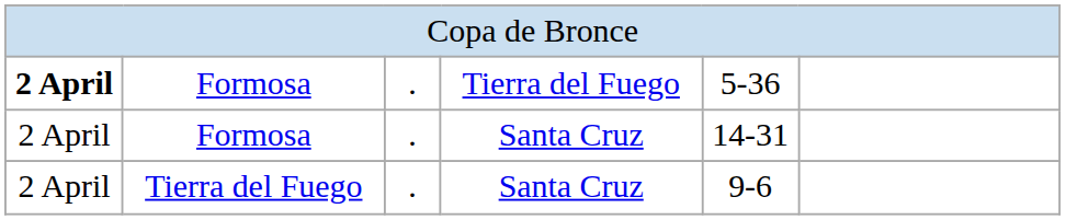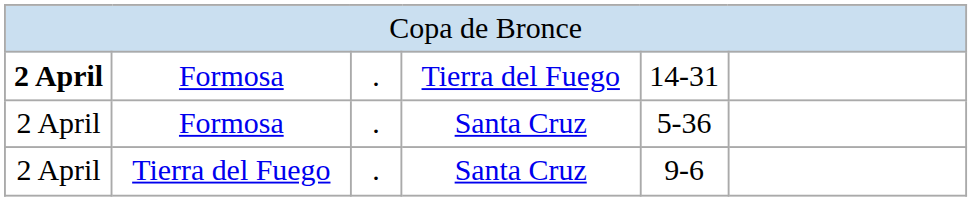Formosa / Tierra del Fuego | column 5: 5-36 -> 14-31
Formosa / Santa Cruz | column 5: 14-31 -> 5-36
